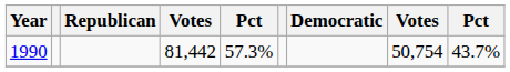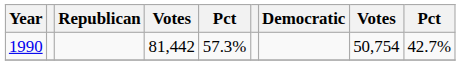1990 | column 9: 43.7% -> 42.7%
